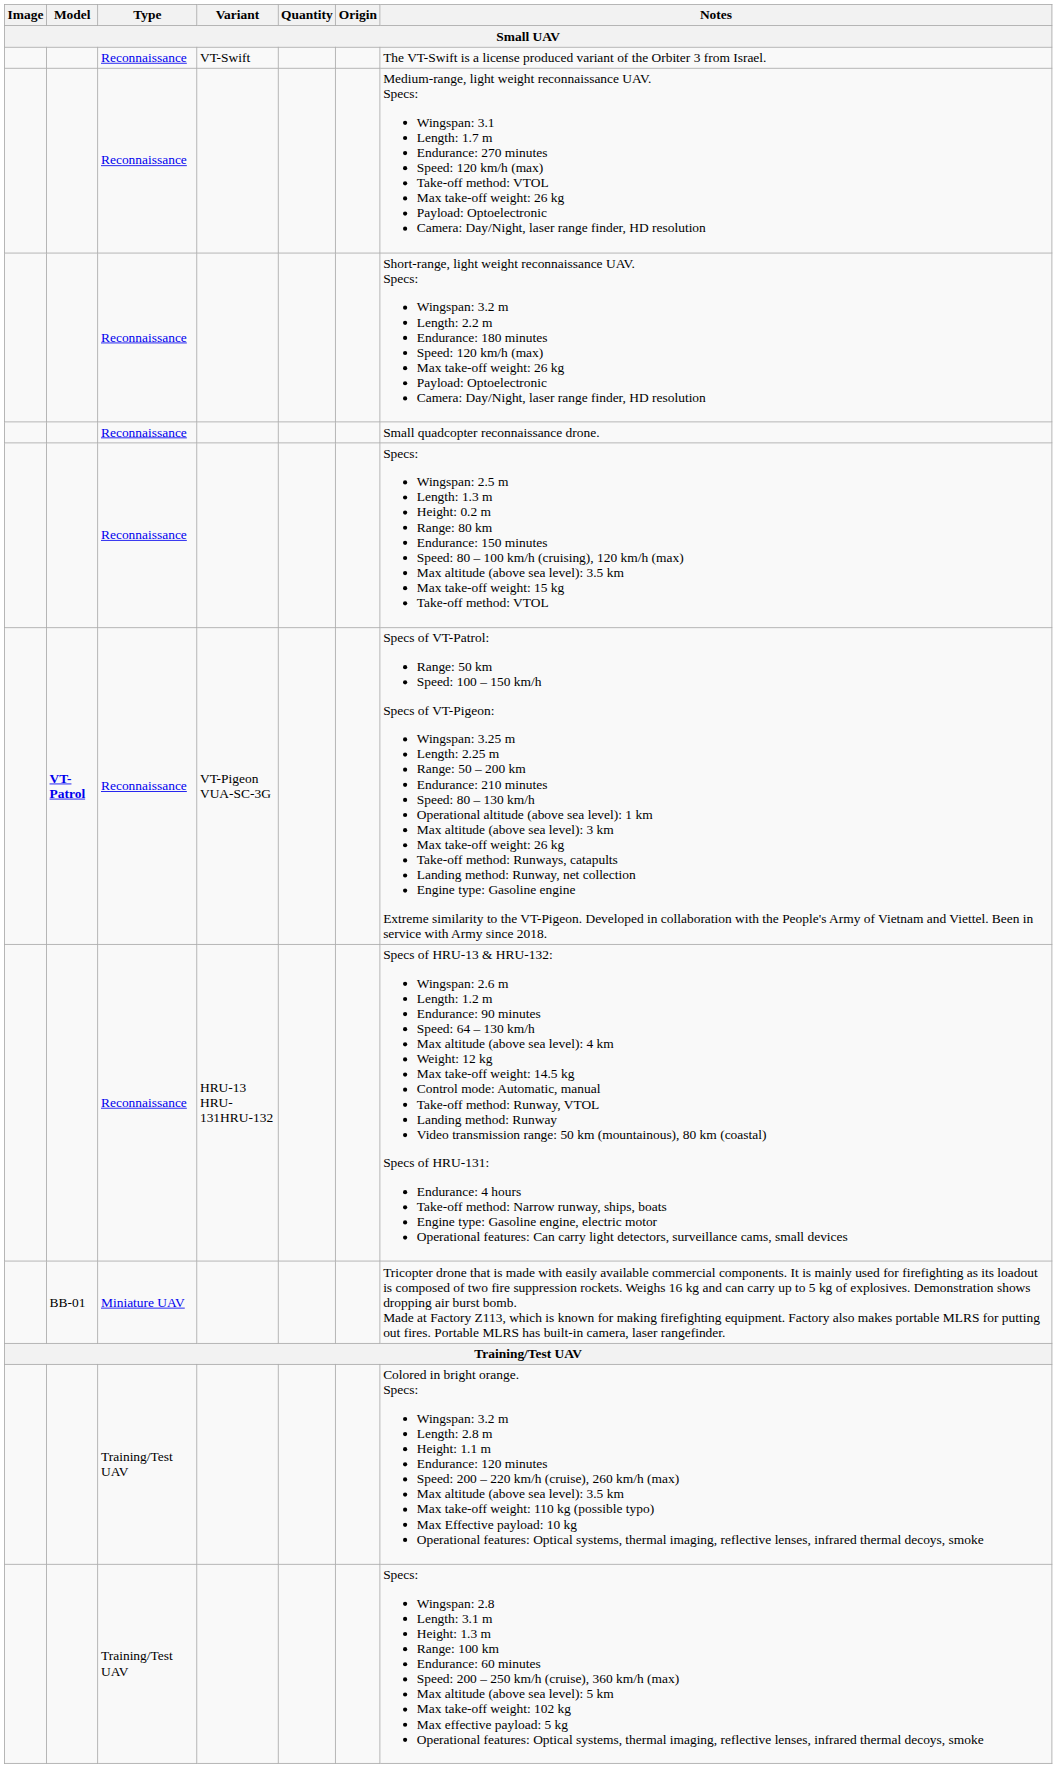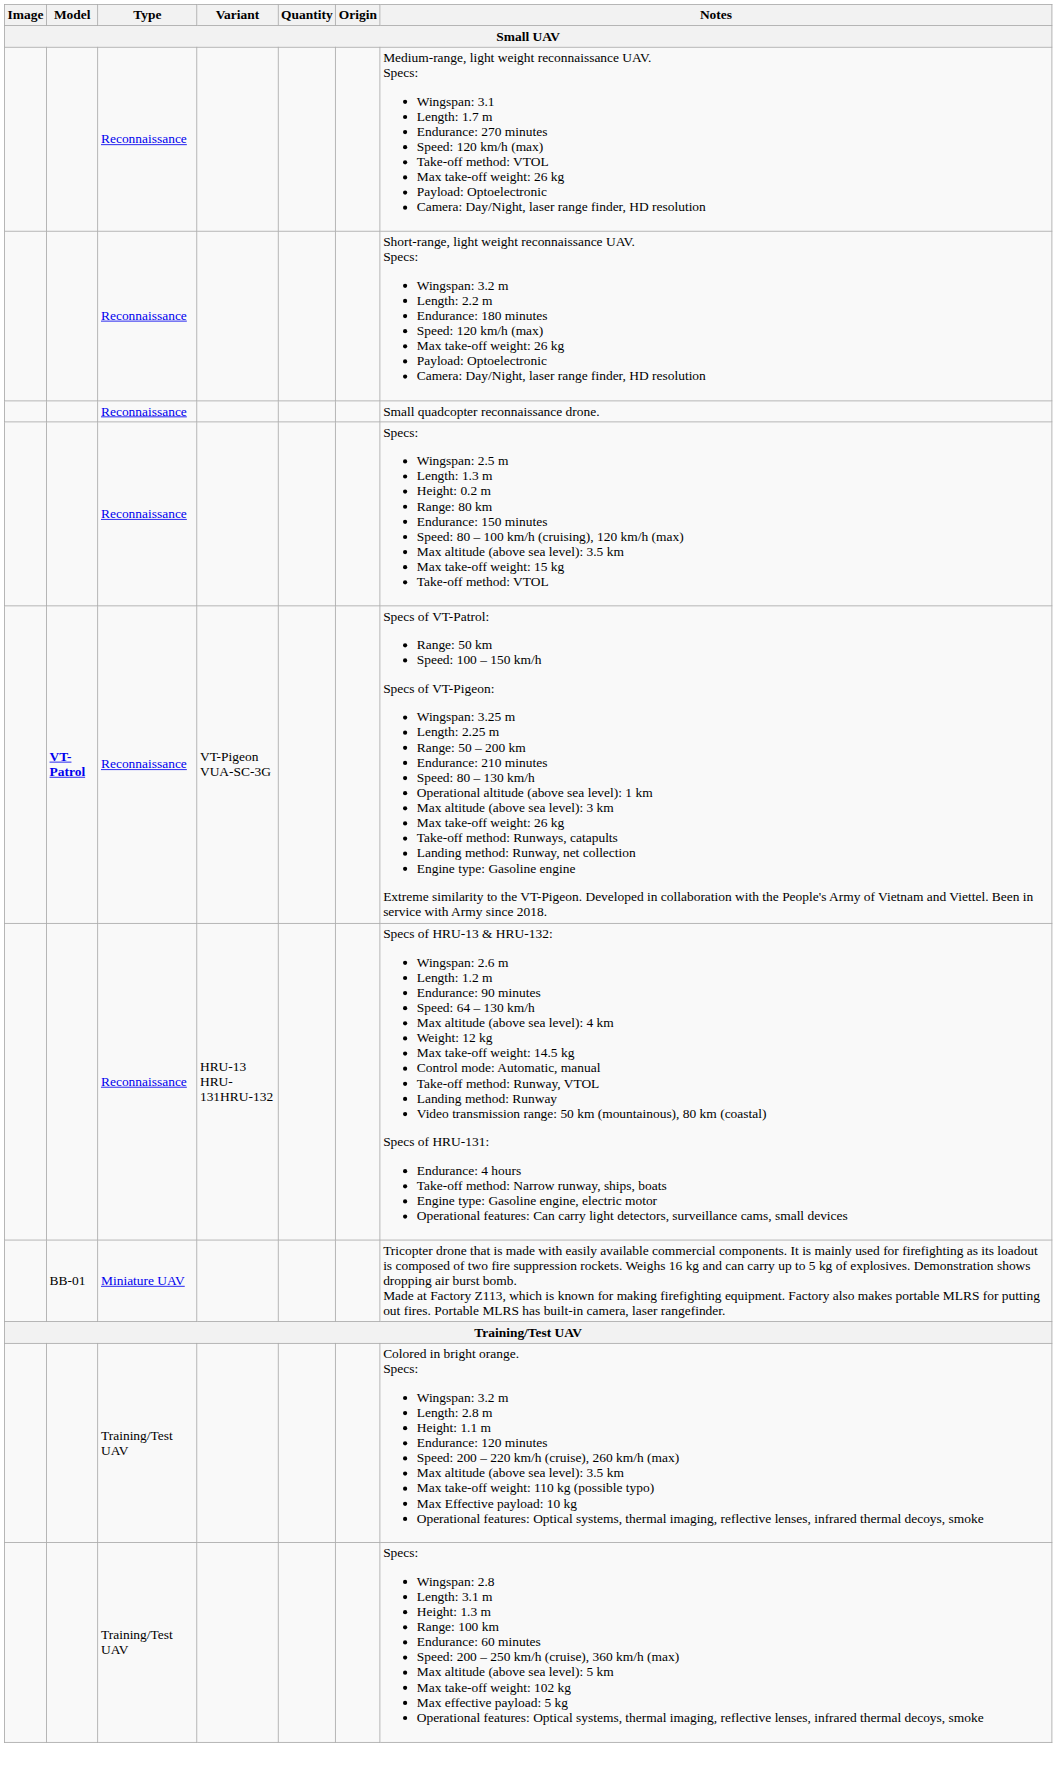- row: Reconnaissance | VT-Swift | The VT-Swift is a license produced variant of the Orbiter 3 from Israel.
